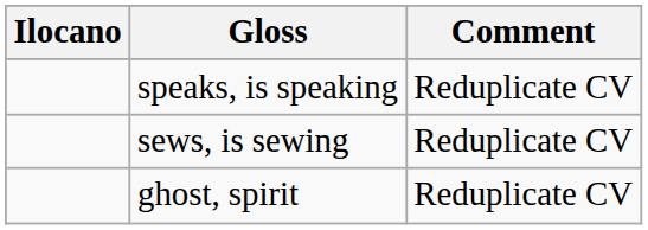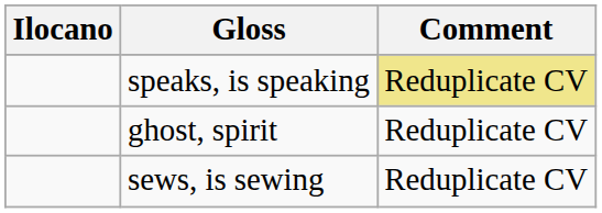speaks, is speaking | Comment: no background -> khaki background
rows swapped: ghost, spirit <-> sews, is sewing
